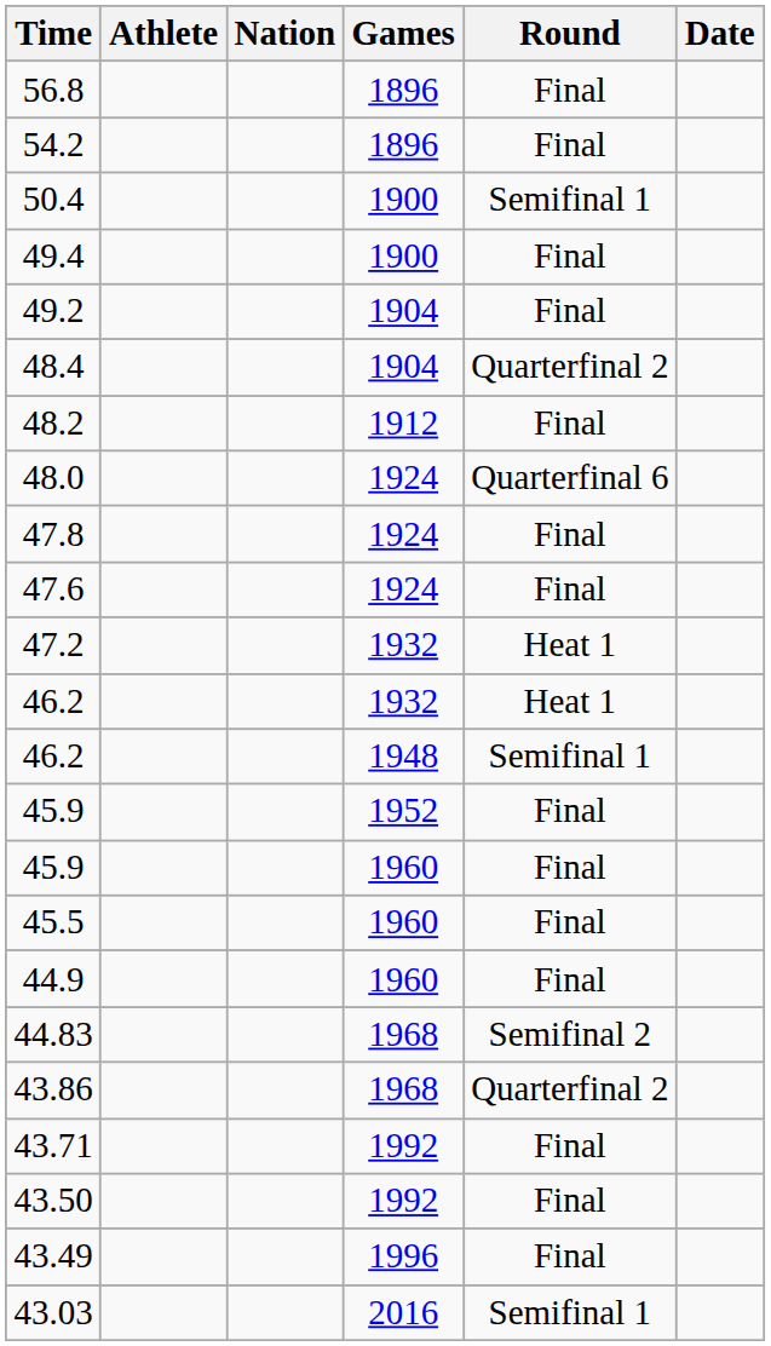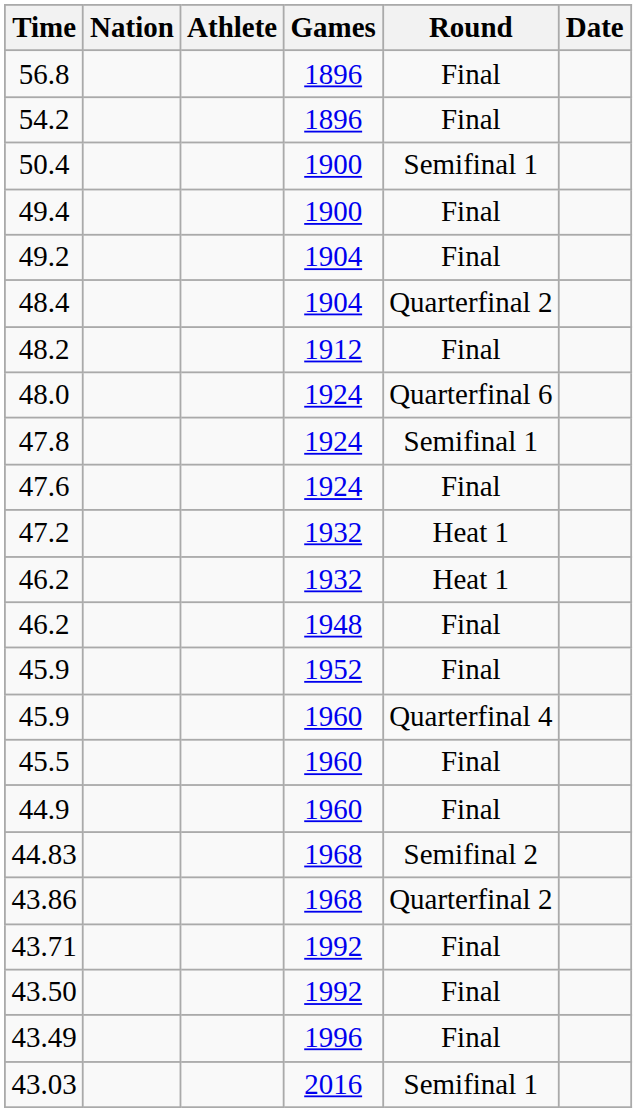columns swapped: Athlete <-> Nation
47.8 | Round: Final -> Semifinal 1
46.2 / 1948 | Round: Semifinal 1 -> Final
45.9 / 1960 | Round: Final -> Quarterfinal 4
